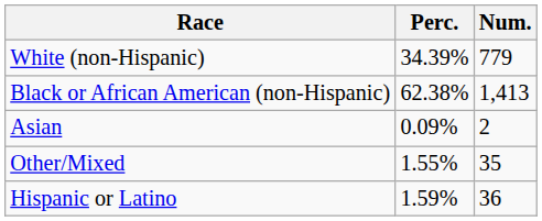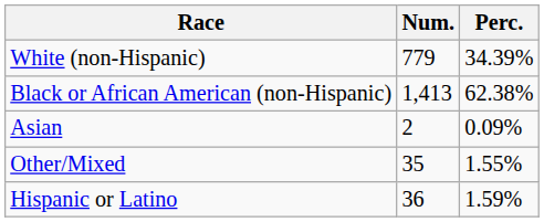columns swapped: Num. <-> Perc.
